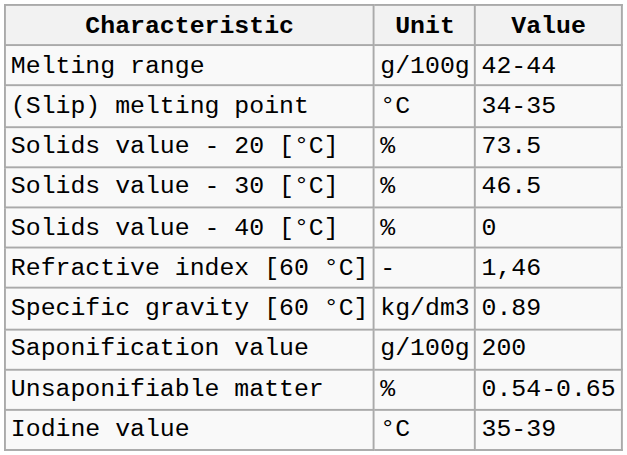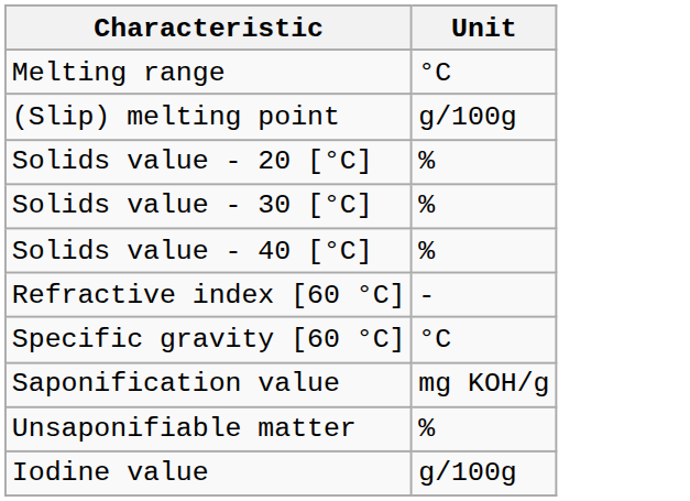- column: Value | 42-44 | 34-35 | 73.5 | 46.5 | 0 | 1,46 | 0.89 | 200 | 0.54-0.65 | 35-39
Melting range | Unit: g/100g -> °C
(Slip) melting point | Unit: °C -> g/100g
Specific gravity [60 °C] | Unit: kg/dm3 -> °C
Saponification value | Unit: g/100g -> mg KOH/g
Iodine value | Unit: °C -> g/100g
